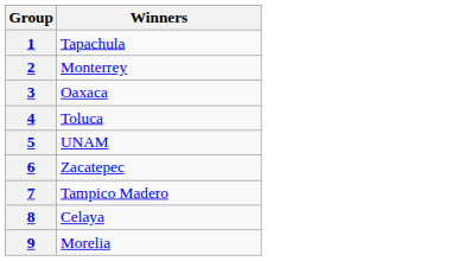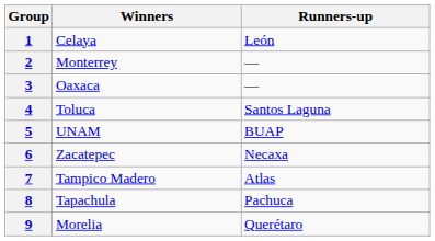+ column: Runners-up | León | — | — | Santos Laguna | BUAP | Necaxa | Atlas | Pachuca | Querétaro
1 | Winners: Tapachula -> Celaya
8 | Winners: Celaya -> Tapachula
